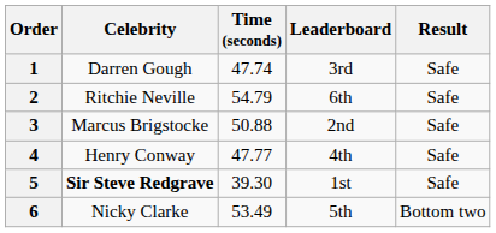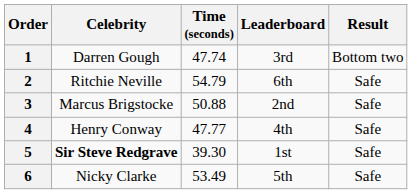1 | Result: Safe -> Bottom two
6 | Result: Bottom two -> Safe
